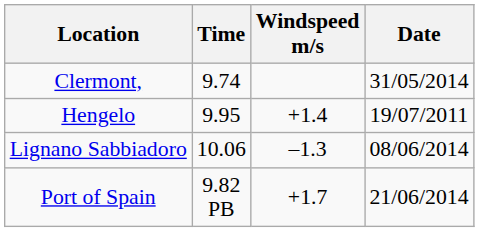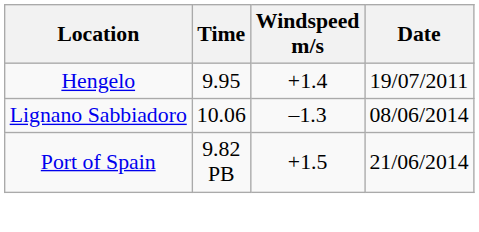- row: Clermont, | 9.74 | 31/05/2014
Port of Spain | Windspeed m/s: +1.7 -> +1.5
